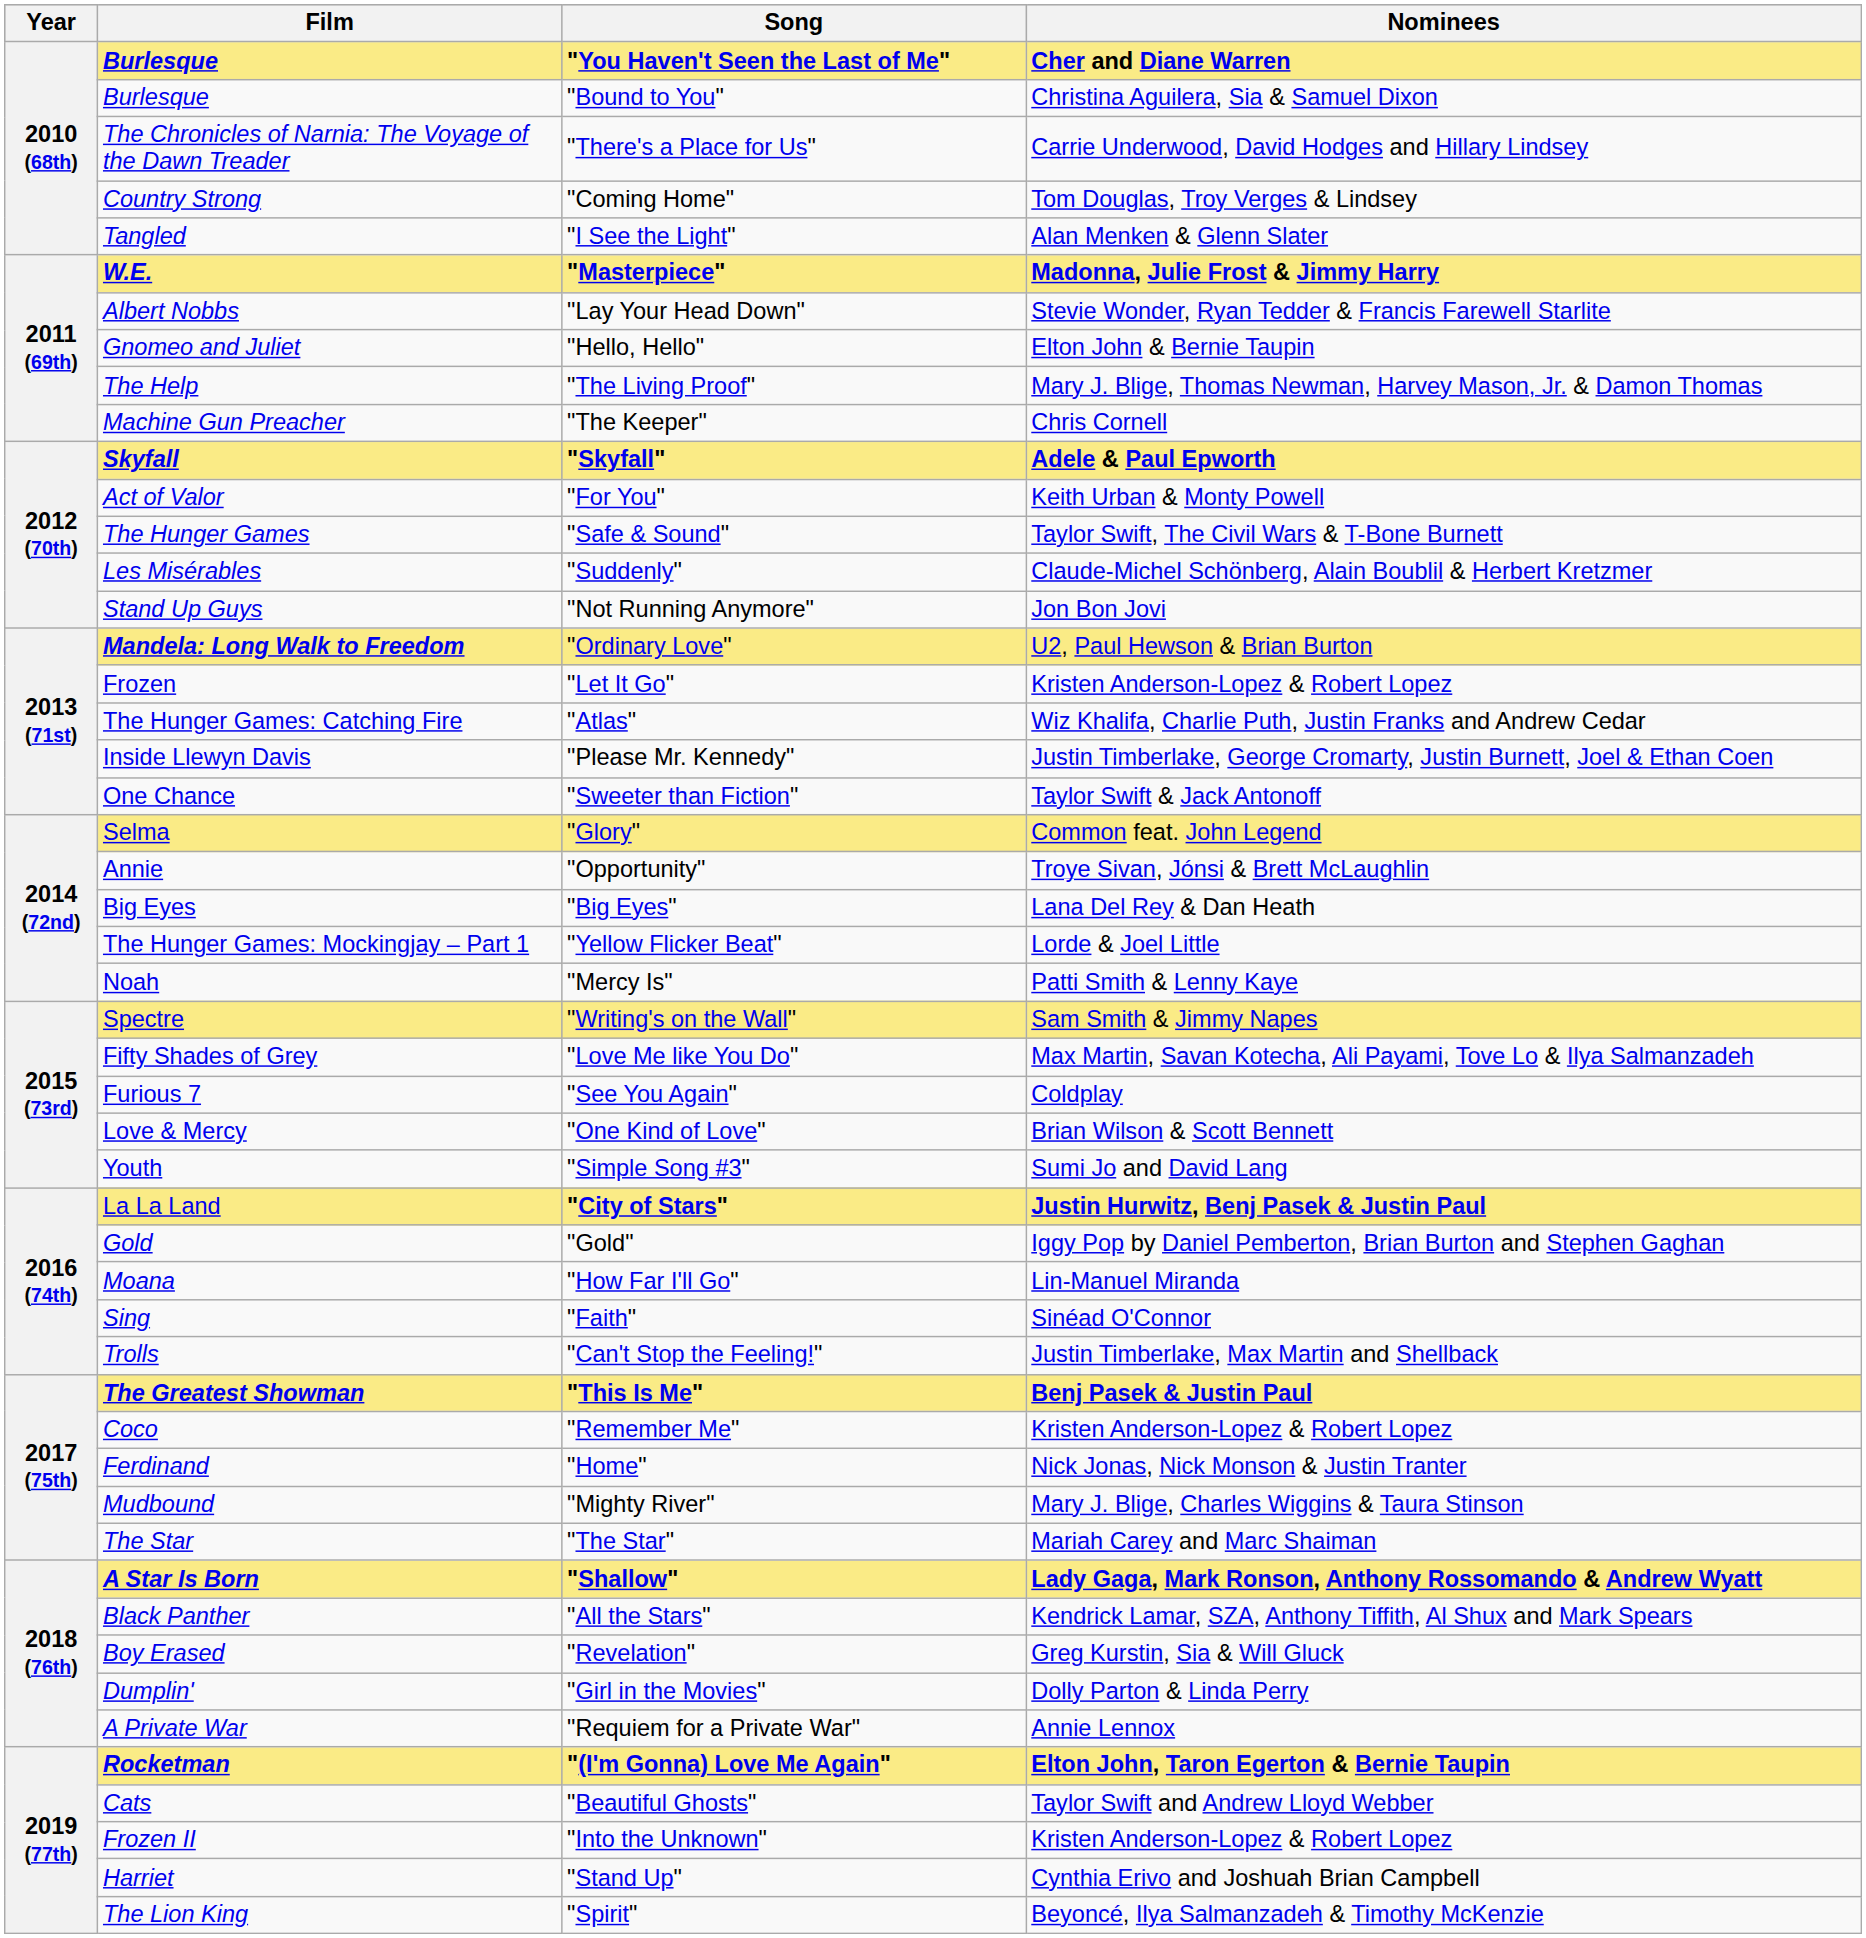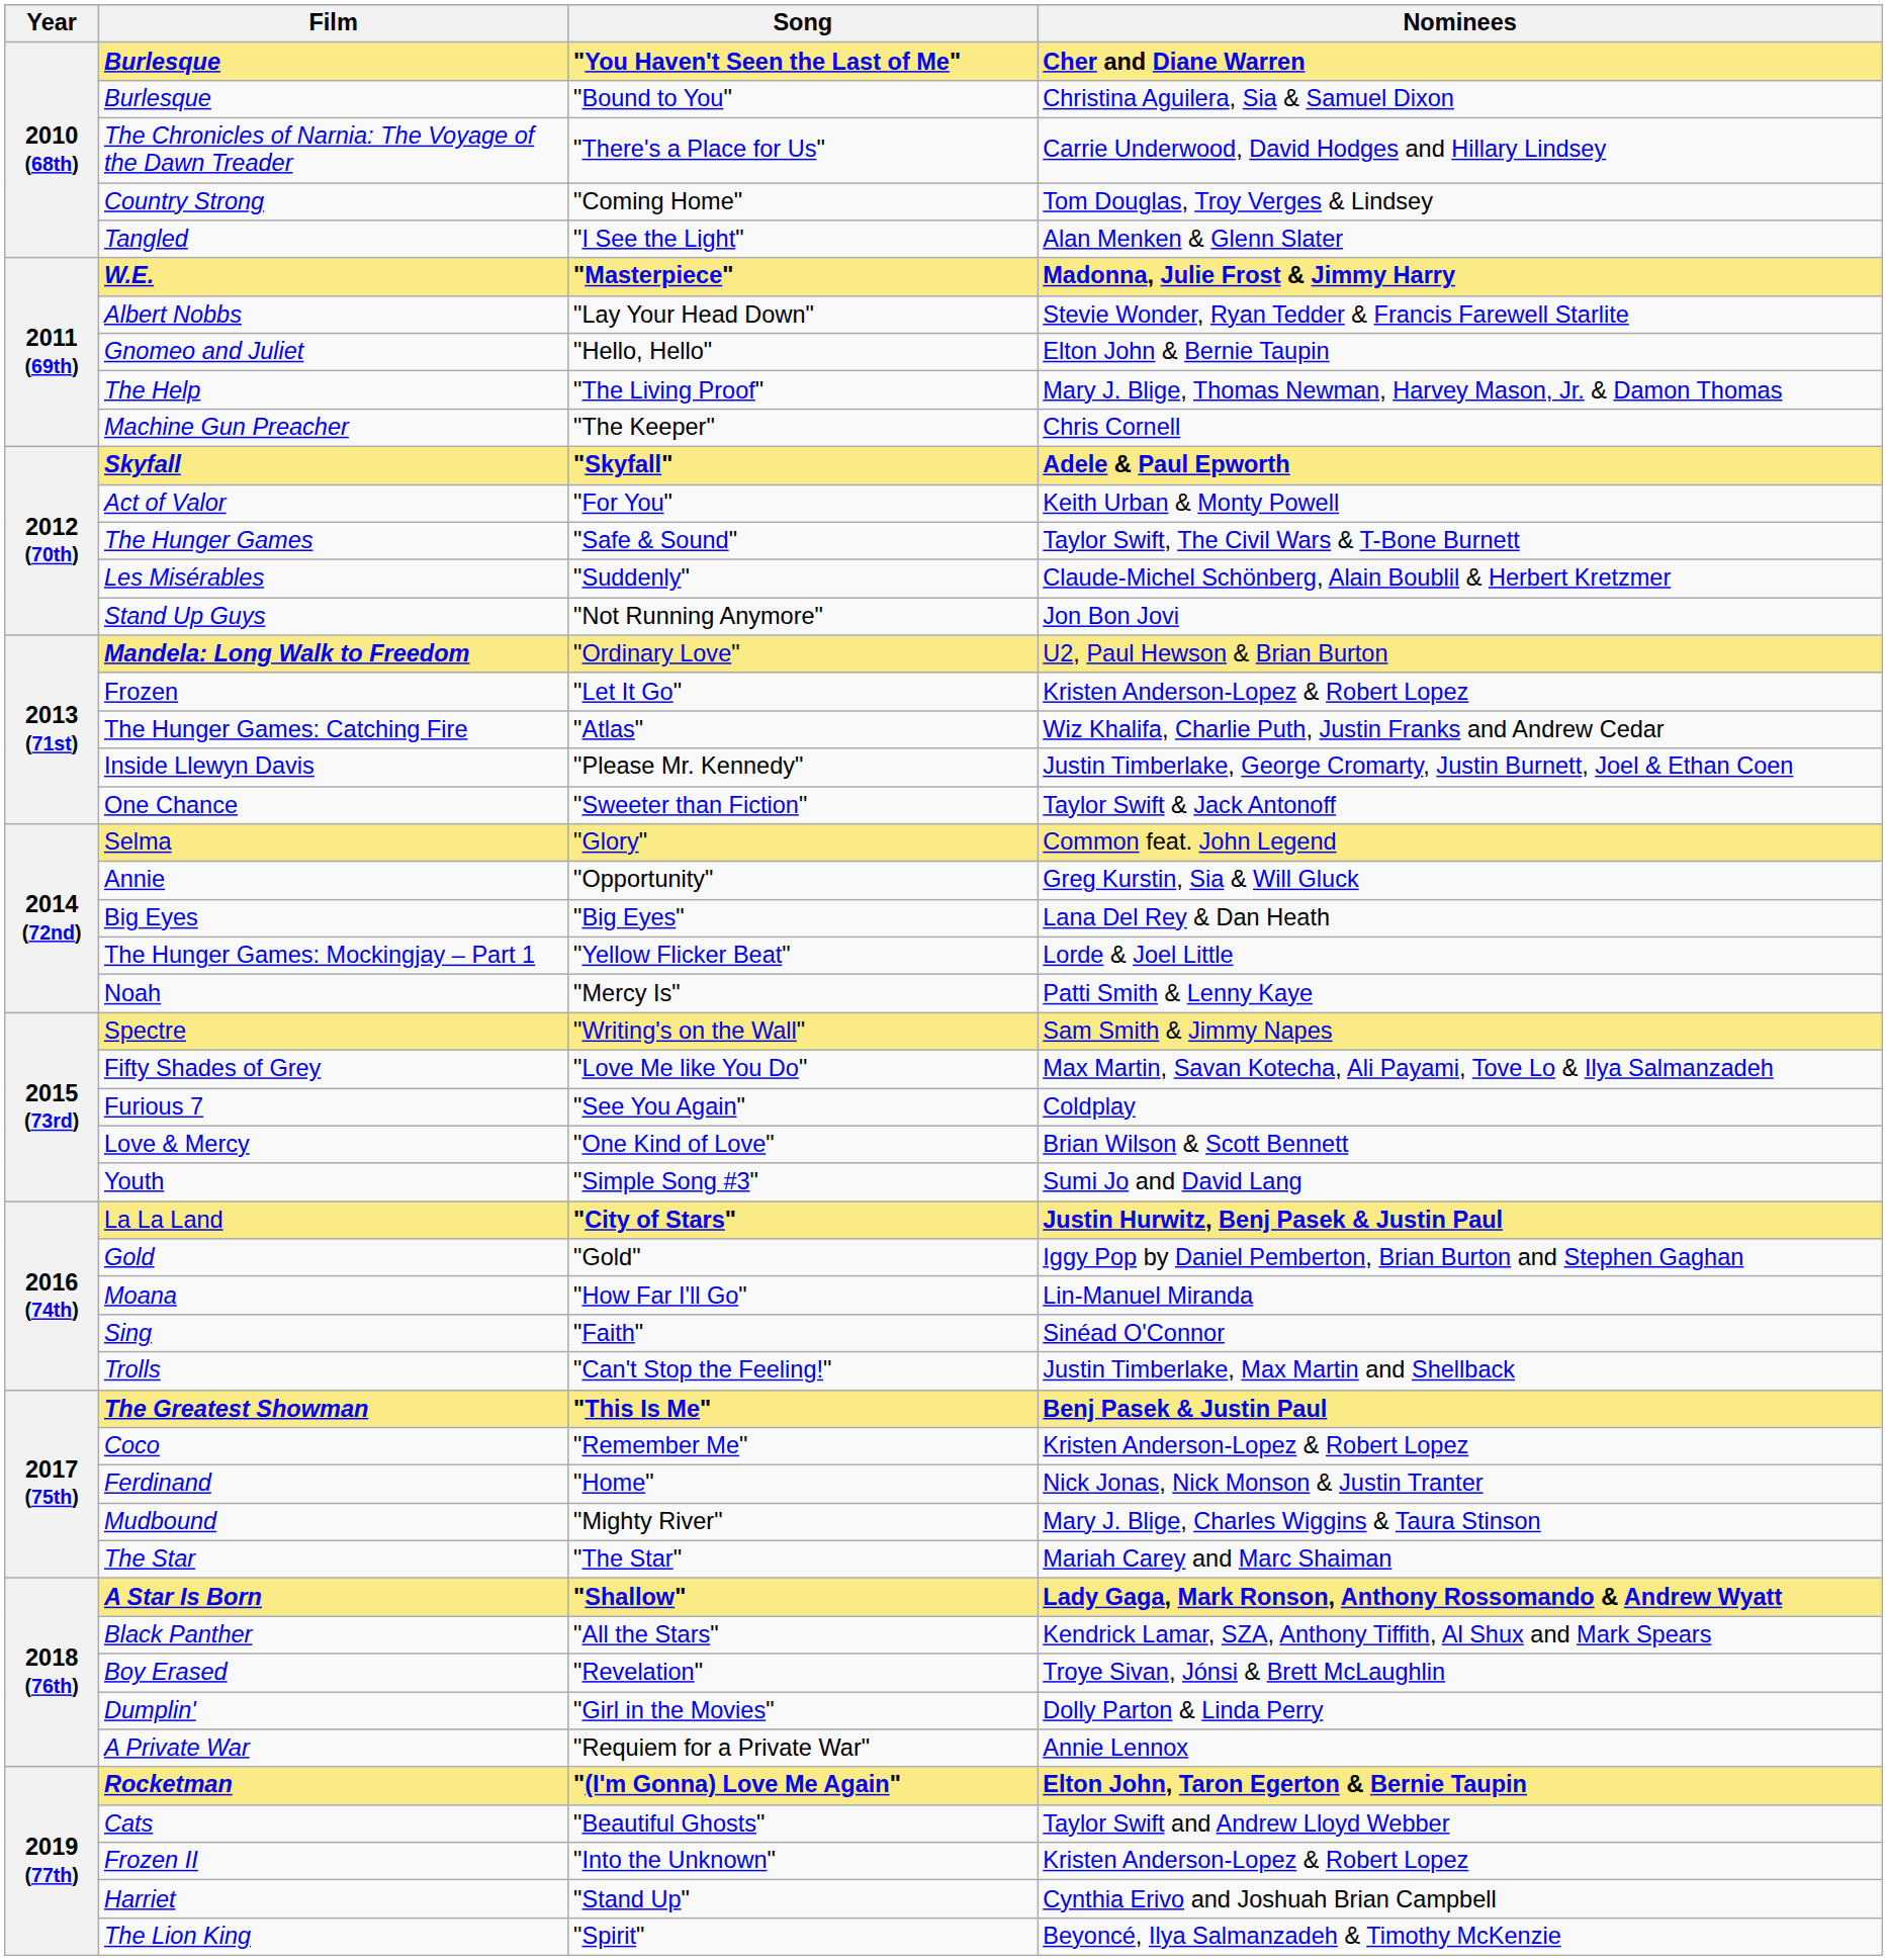"Opportunity" | Nominees: Troye Sivan, Jónsi & Brett McLaughlin -> Greg Kurstin, Sia & Will Gluck
"Revelation" | Nominees: Greg Kurstin, Sia & Will Gluck -> Troye Sivan, Jónsi & Brett McLaughlin
